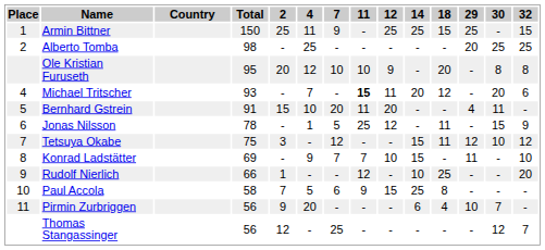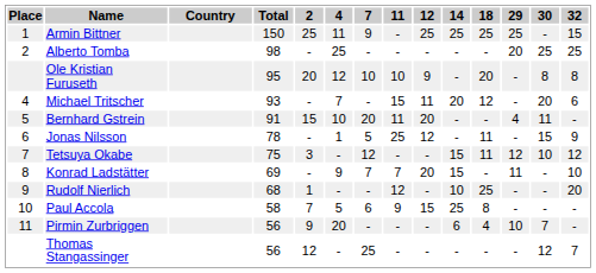Armin Bittner | 18: 15 -> 25
Michael Tritscher | 11: bold -> normal
Konrad Ladstätter | 12: 10 -> 20
Rudolf Nierlich | Total: 66 -> 68
